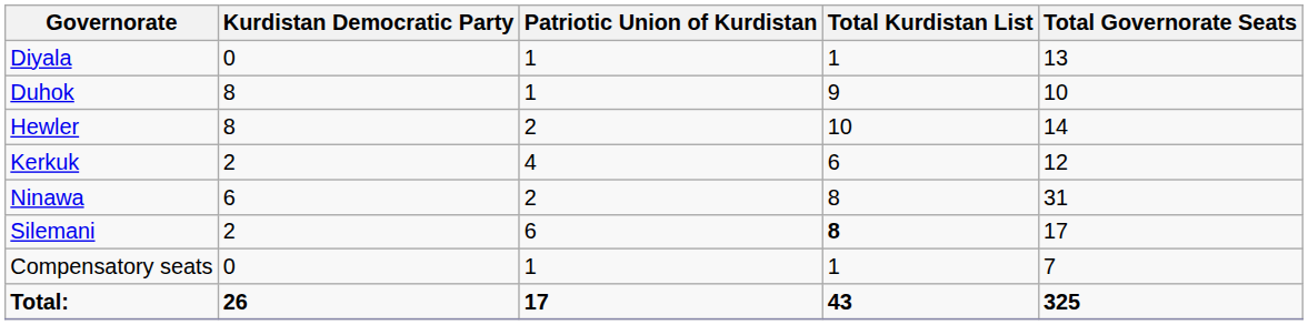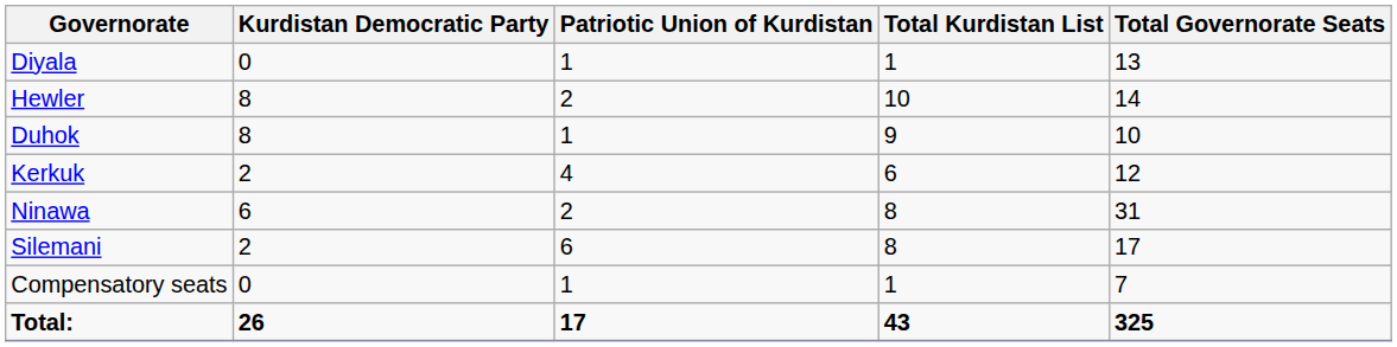rows swapped: Duhok <-> Hewler
Silemani | Total Kurdistan List: bold -> normal
